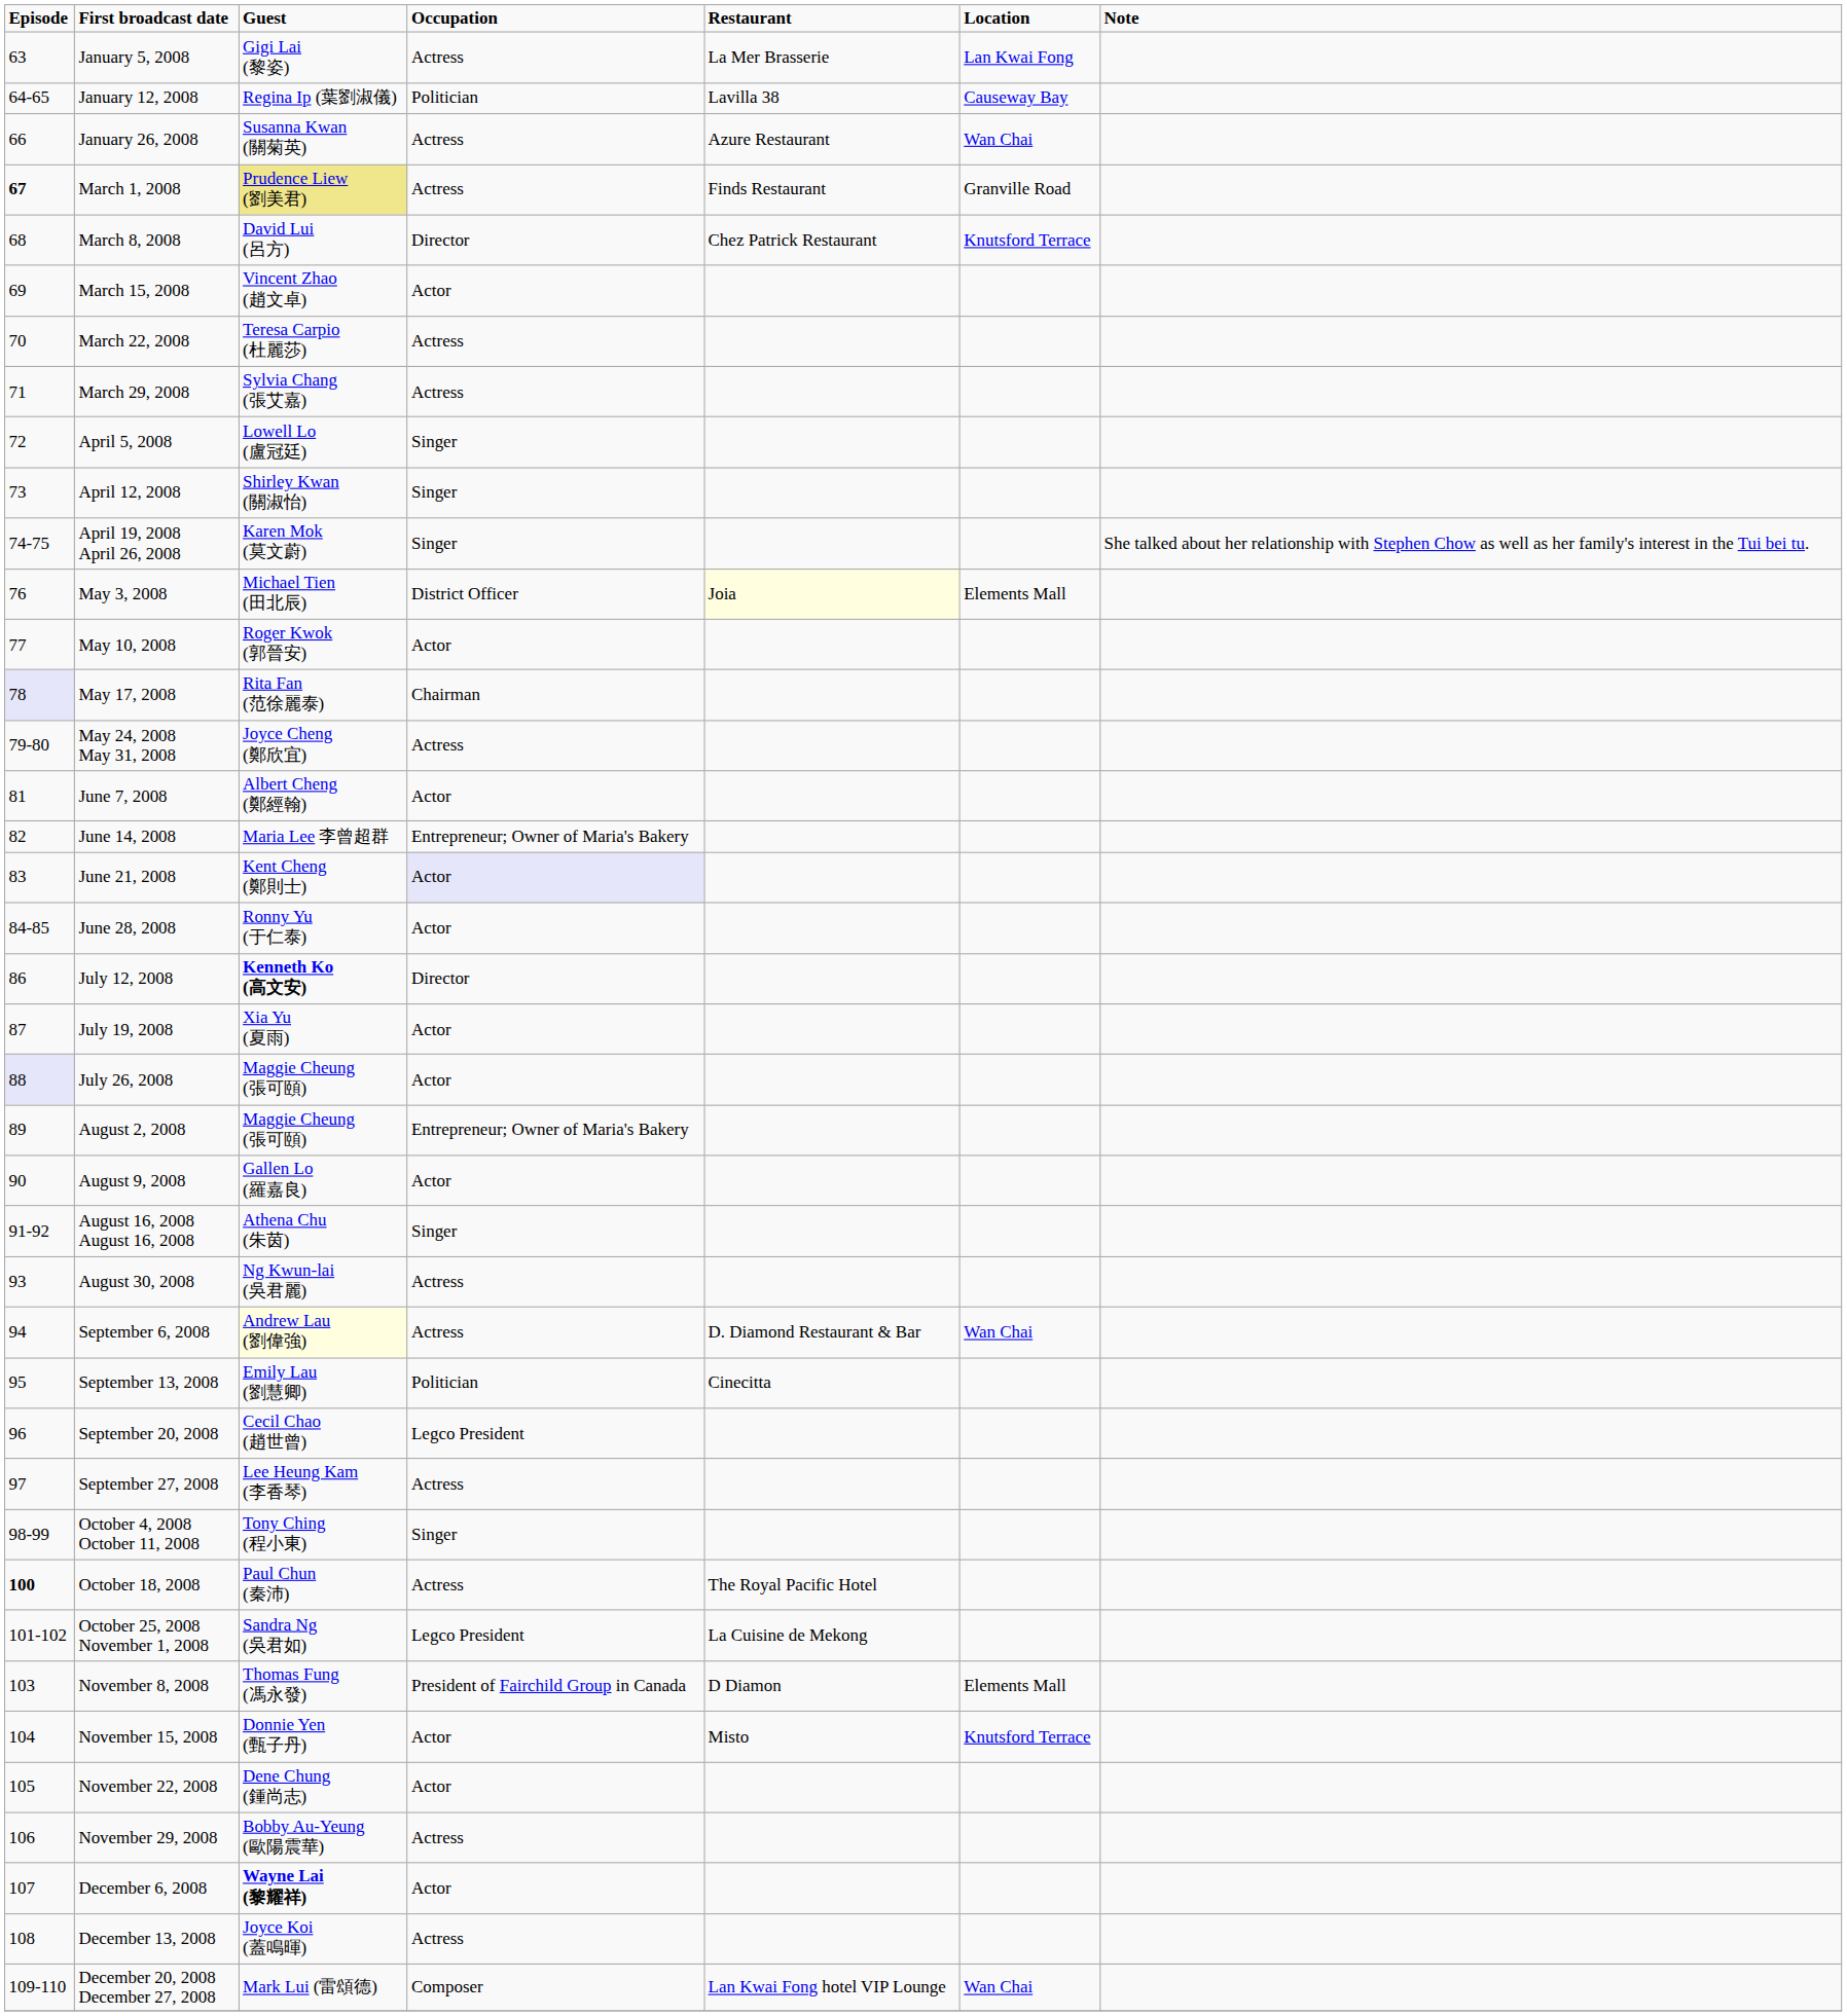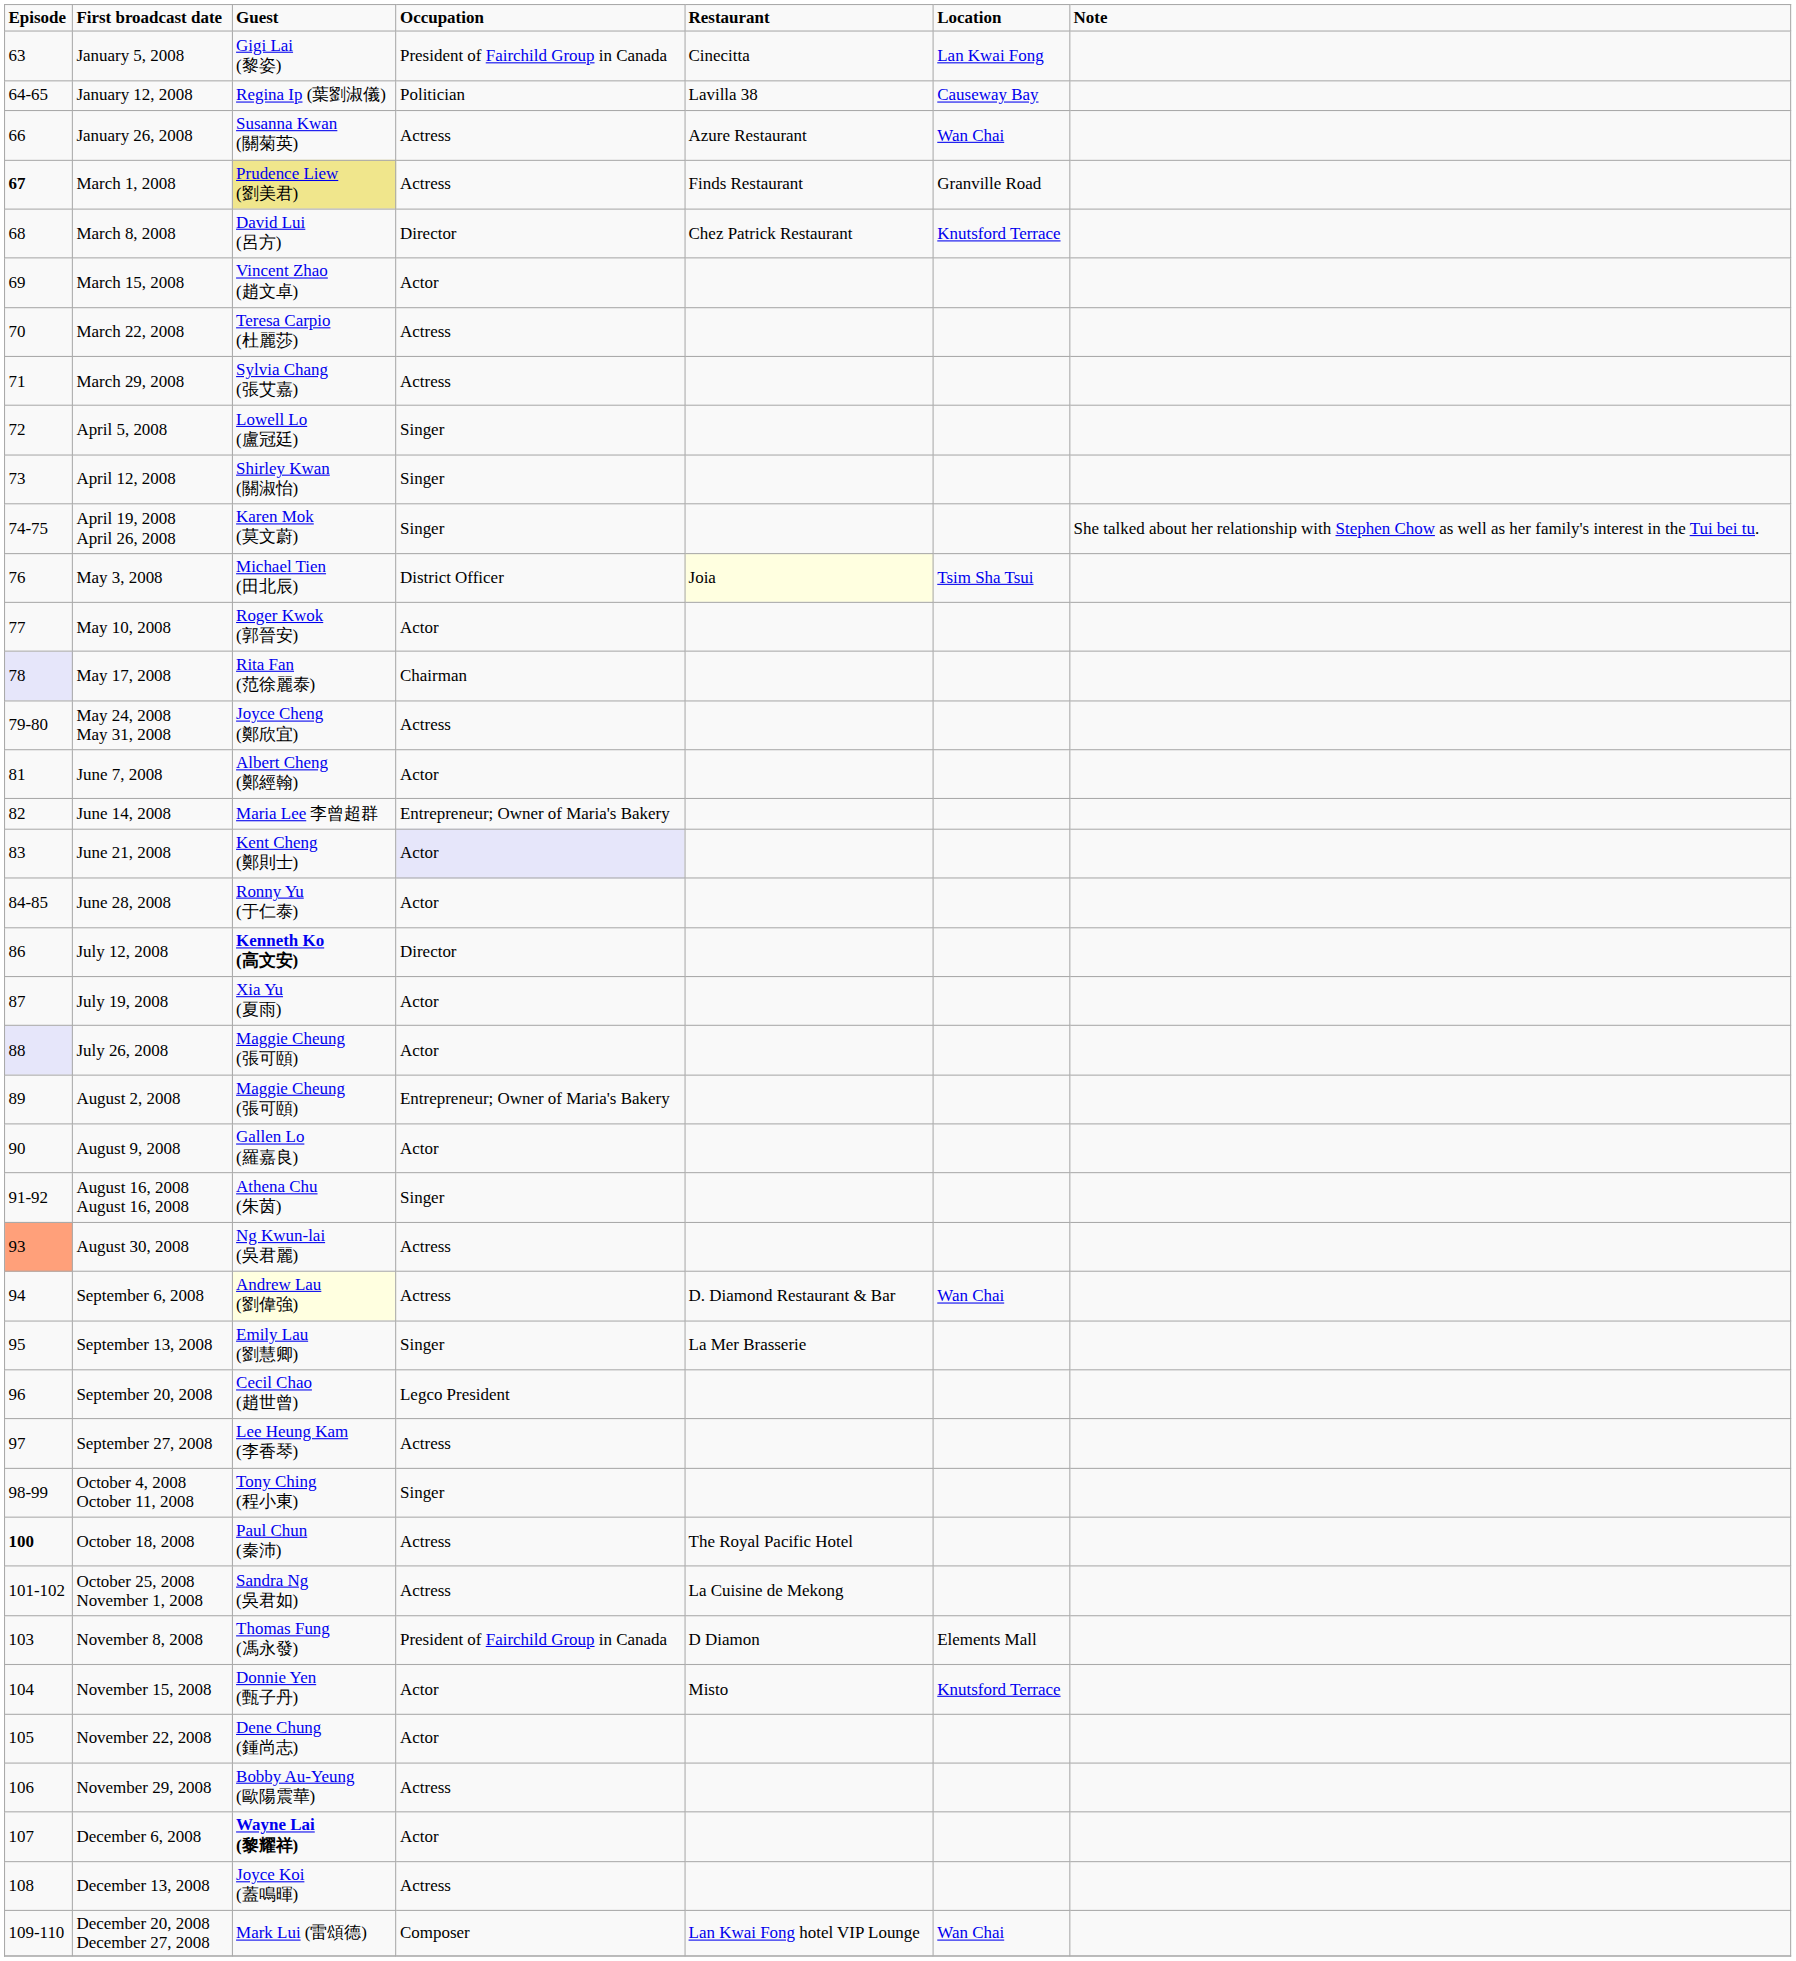January 5, 2008 | Occupation: Actress -> President of Fairchild Group in Canada
January 5, 2008 | Restaurant: La Mer Brasserie -> Cinecitta
May 3, 2008 | Location: Elements Mall -> Tsim Sha Tsui
August 30, 2008 | Episode: no background -> lightsalmon background
September 13, 2008 | Occupation: Politician -> Singer
September 13, 2008 | Restaurant: Cinecitta -> La Mer Brasserie
October 25, 2008 November 1, 2008 | Occupation: Legco President -> Actress
